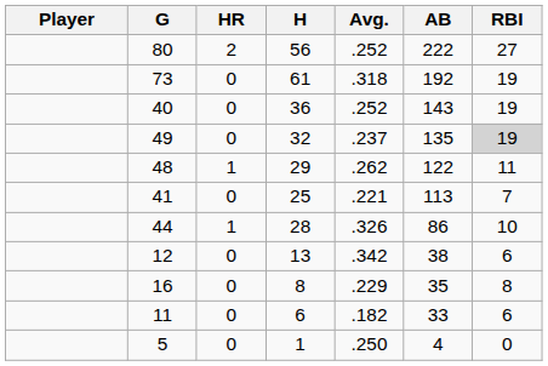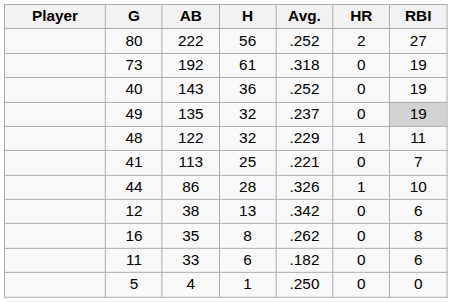columns swapped: AB <-> HR
48 | H: 29 -> 32
48 | Avg.: .262 -> .229
16 | Avg.: .229 -> .262
